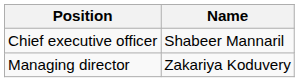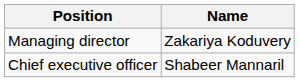rows swapped: Chief executive officer <-> Managing director
